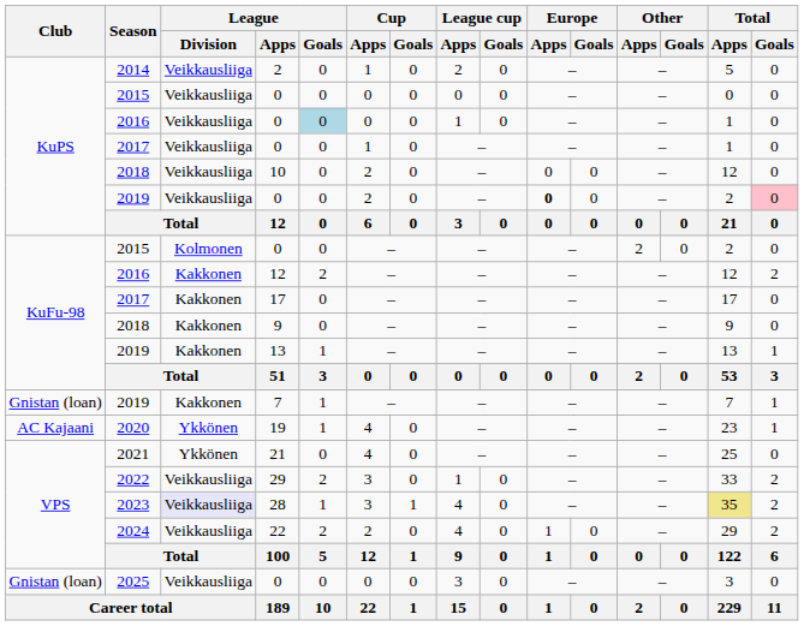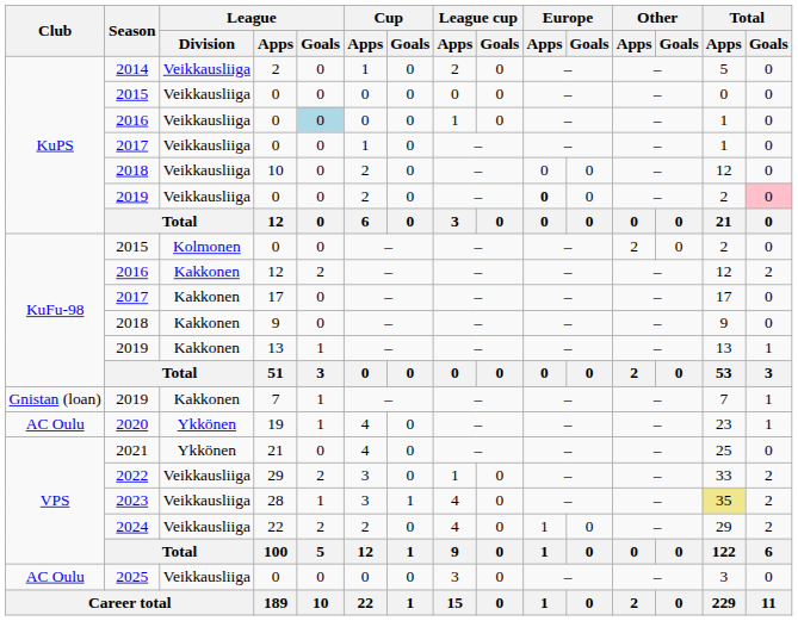19 | Club: AC Kajaani -> AC Oulu
28 | League / Division: lavender background -> no background
2025 / 0 | Club: Gnistan (loan) -> AC Oulu
